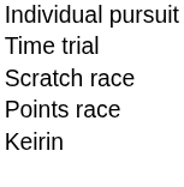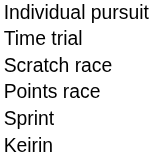+ row: Sprint
